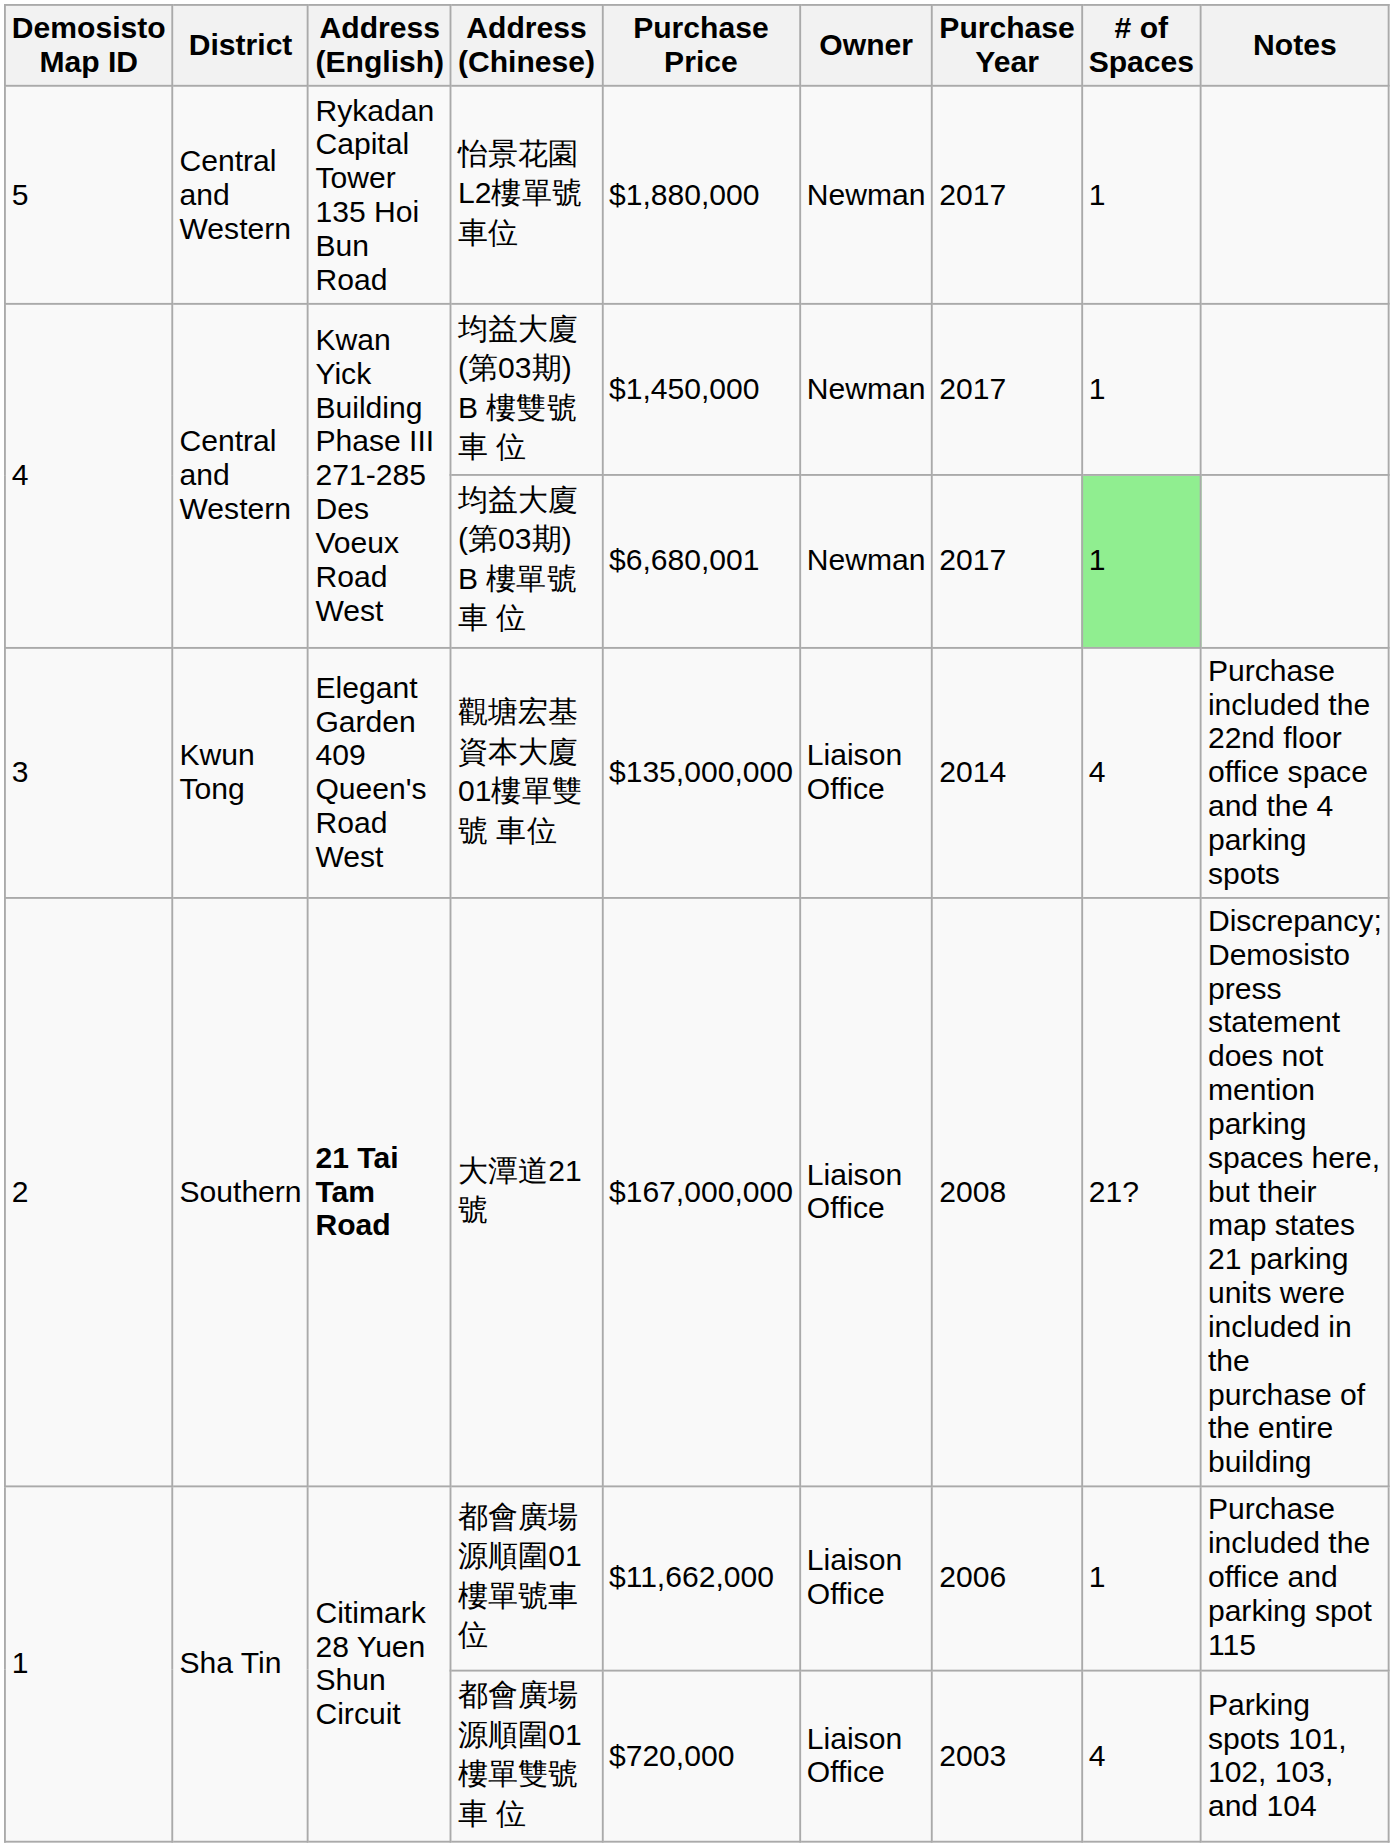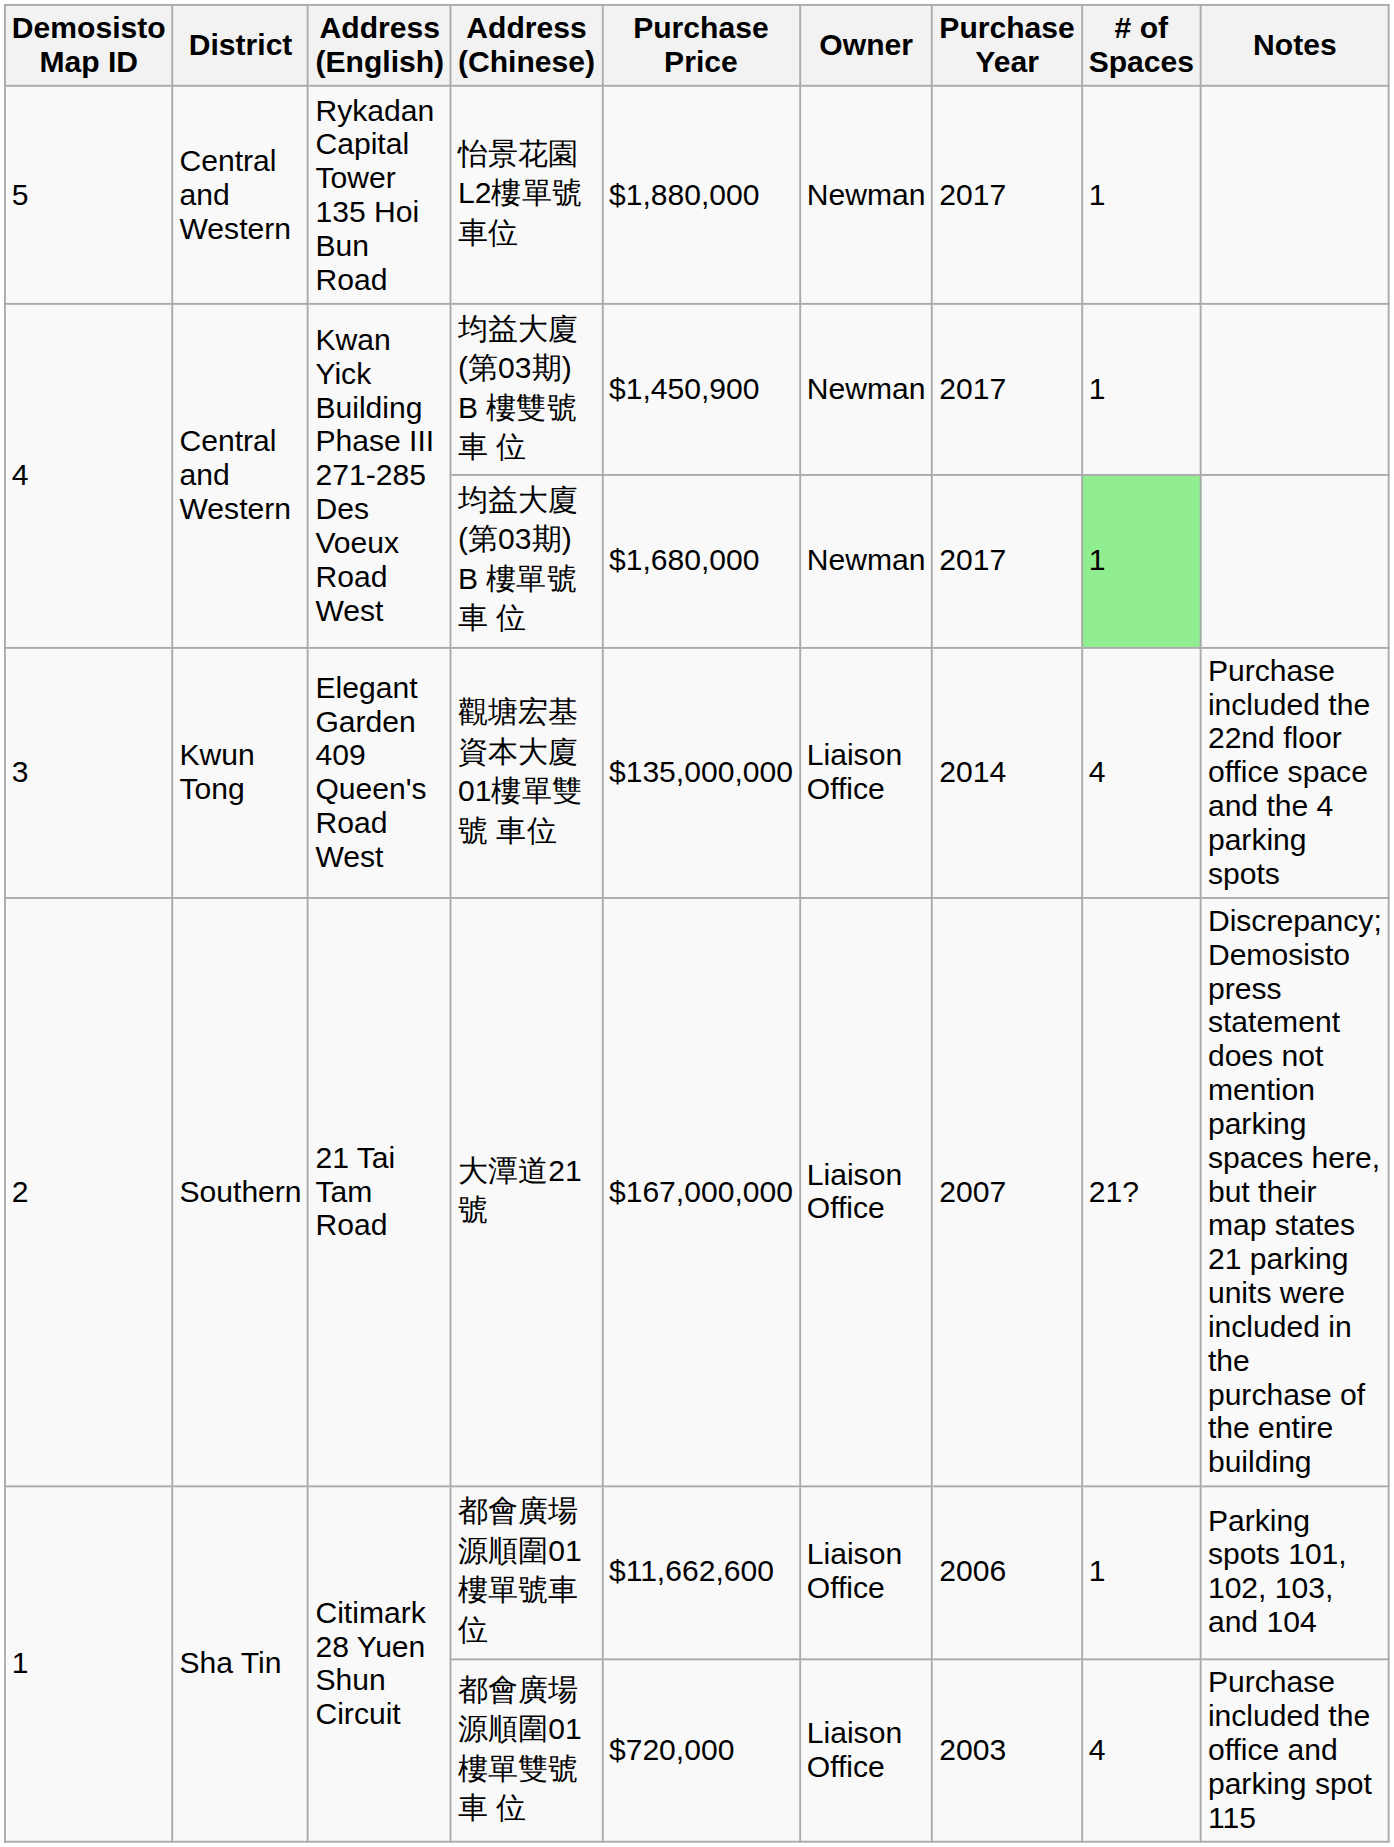均益大廈 (第03期) B 樓雙號車 位 | Purchase Price: $1,450,000 -> $1,450,900
均益大廈 (第03期) B 樓單號車 位 | Purchase Price: $6,680,001 -> $1,680,000
大潭道21號 | Address (English): bold -> normal
大潭道21號 | Purchase Year: 2008 -> 2007
都會廣場 源順圍01樓單號車位 | Purchase Price: $11,662,000 -> $11,662,600
都會廣場 源順圍01樓單號車位 | Notes: Purchase included the office and parking spot 115 -> Parking spots 101, 102, 103, and 104
都會廣場源順圍01樓單雙號車 位 | Notes: Parking spots 101, 102, 103, and 104 -> Purchase included the office and parking spot 115
